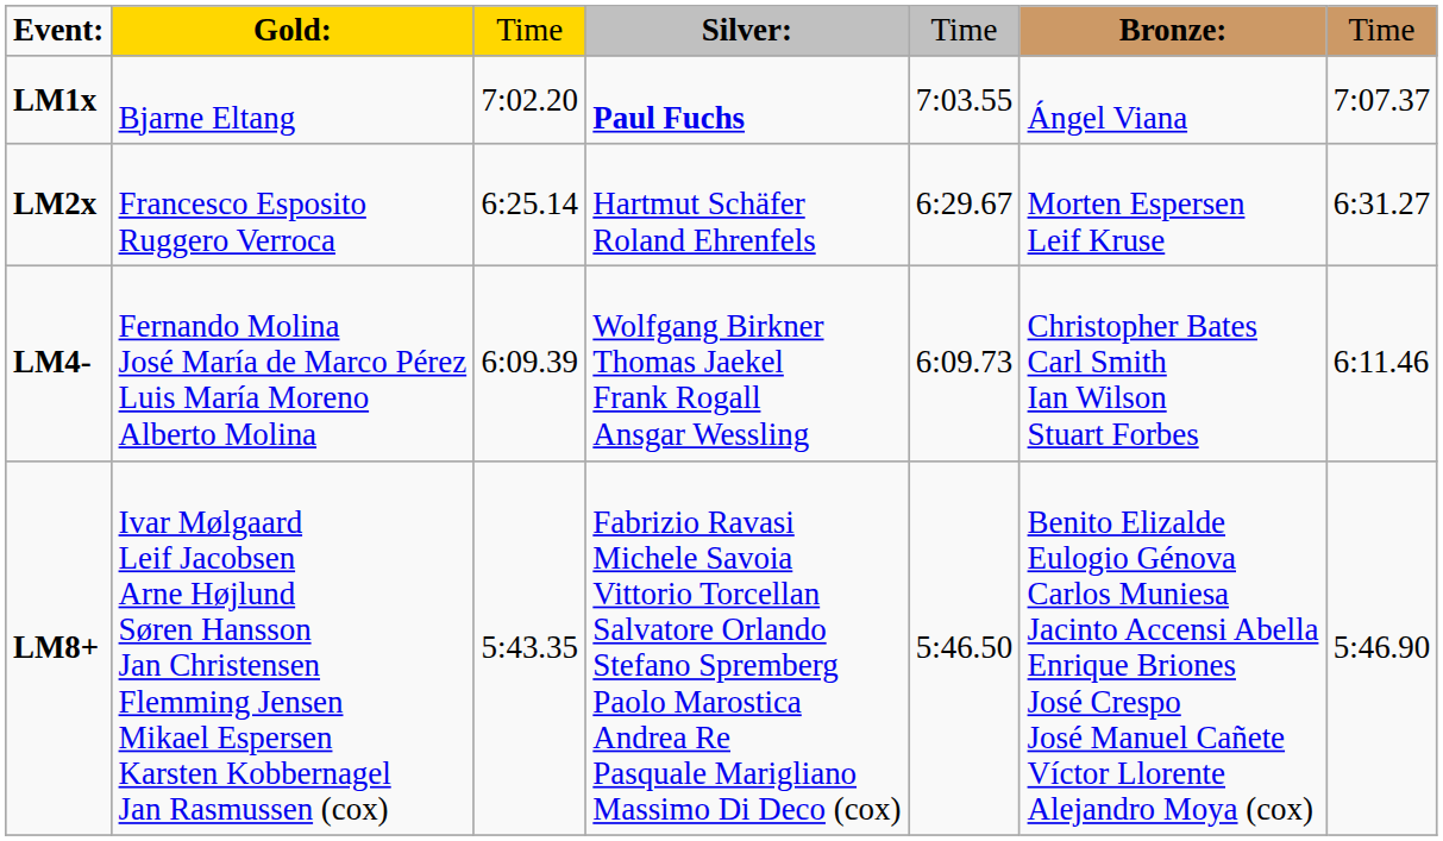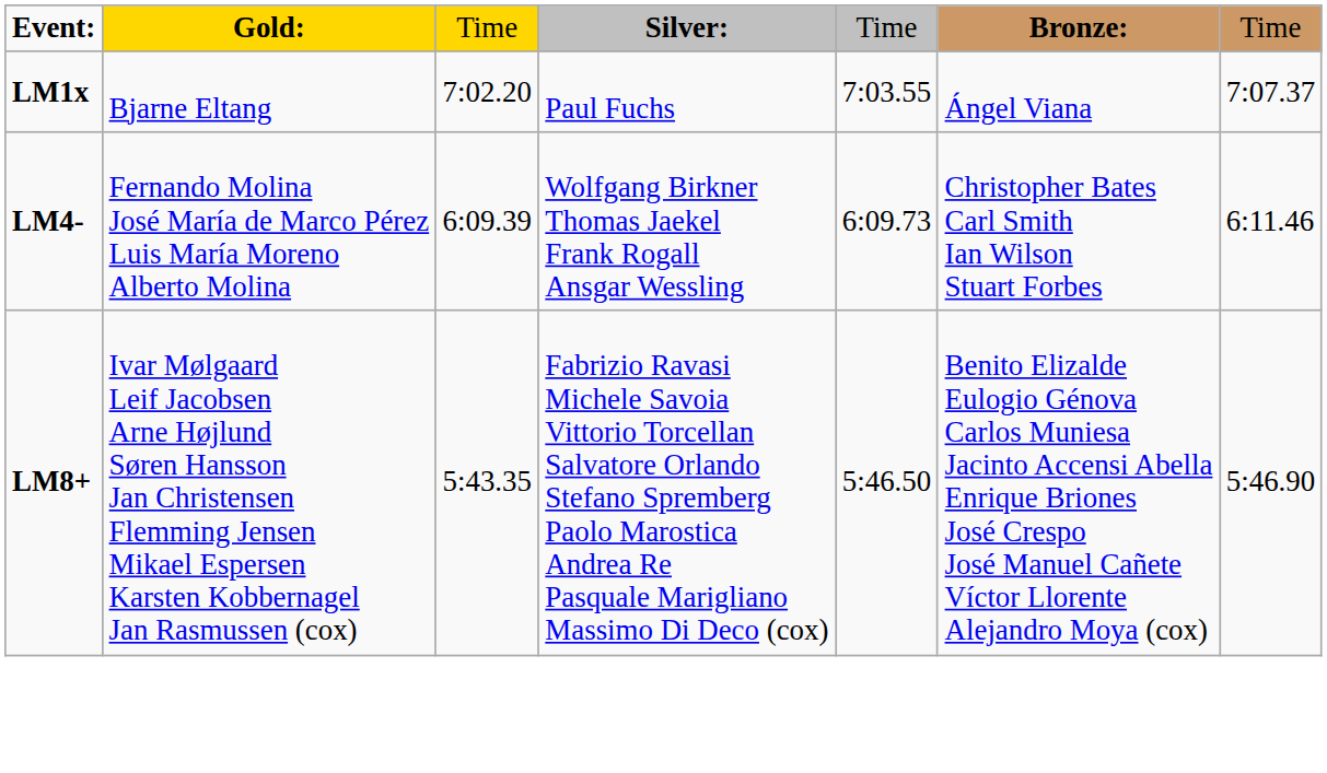LM1x | column 4: bold -> normal
- row: LM2x | Francesco Esposito Ruggero Verroca | 6:25.14 | Hartmut Schäfer Roland Ehrenfels | 6:29.67 | Morten Espersen Leif Kruse | 6:31.27
